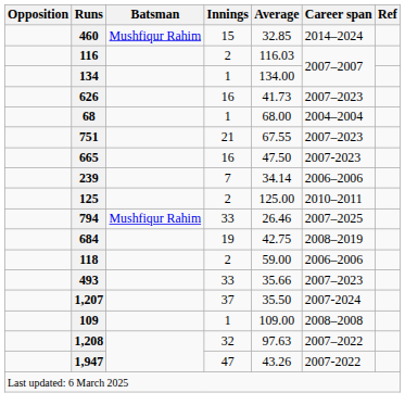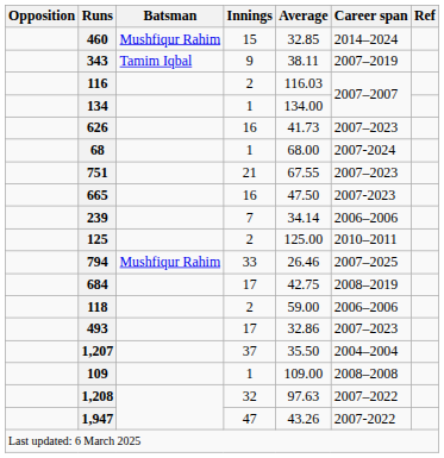+ row: 343 | Tamim Iqbal | 9 | 38.11 | 2007–2019
68 | Career span: 2004–2004 -> 2007-2024
684 | Innings: 19 -> 17
493 | Innings: 33 -> 17
493 | Average: 35.66 -> 32.86
1,207 | Career span: 2007-2024 -> 2004–2004
